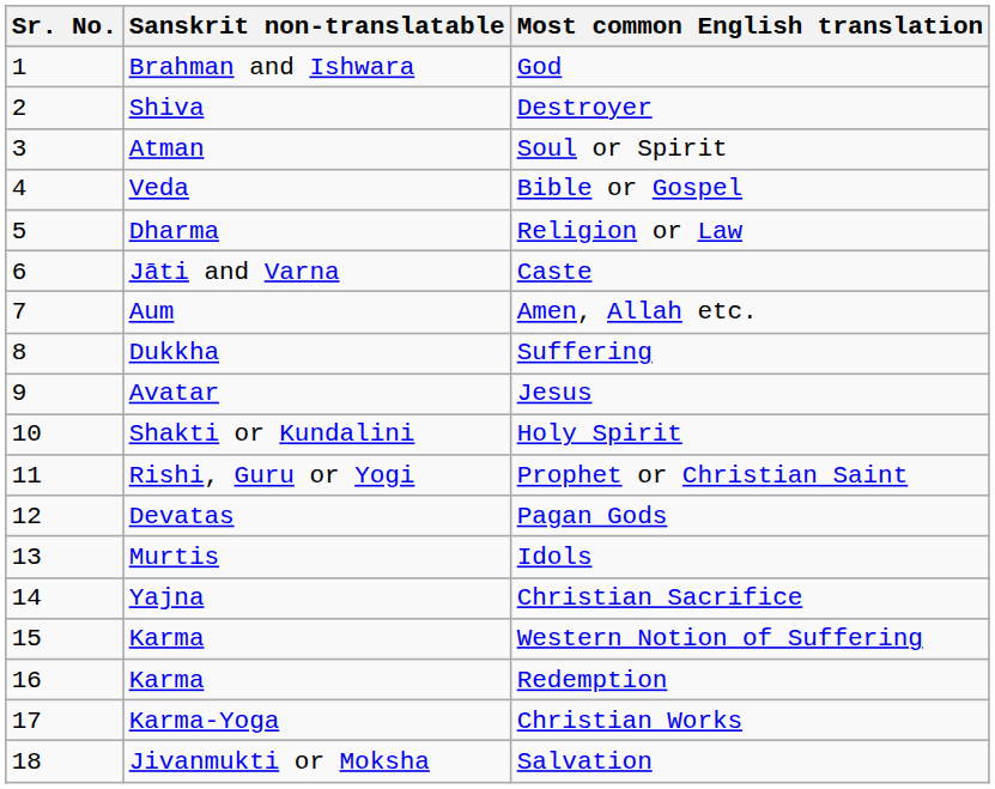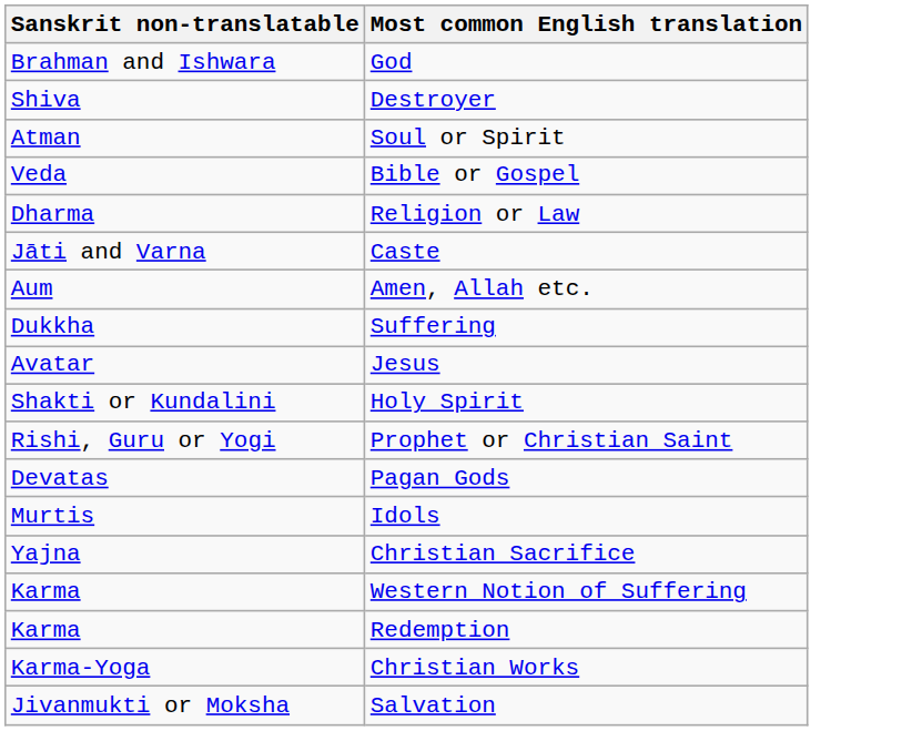- column: Sr. No. | 1 | 2 | 3 | 4 | 5 | 6 | 7 | 8 | 9 | 10 | 11 | 12 | 13 | 14 | 15 | 16 | 17 | 18
